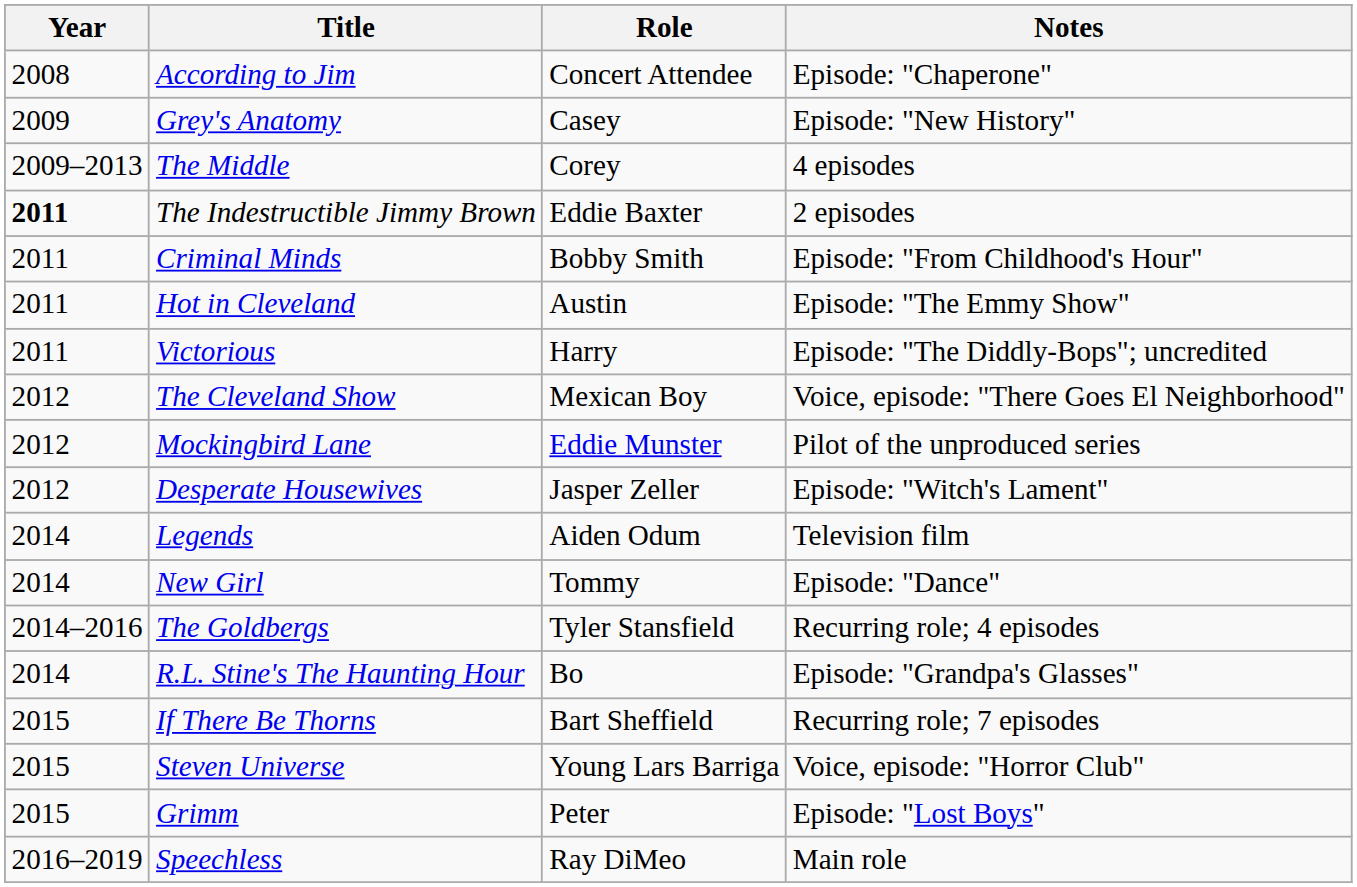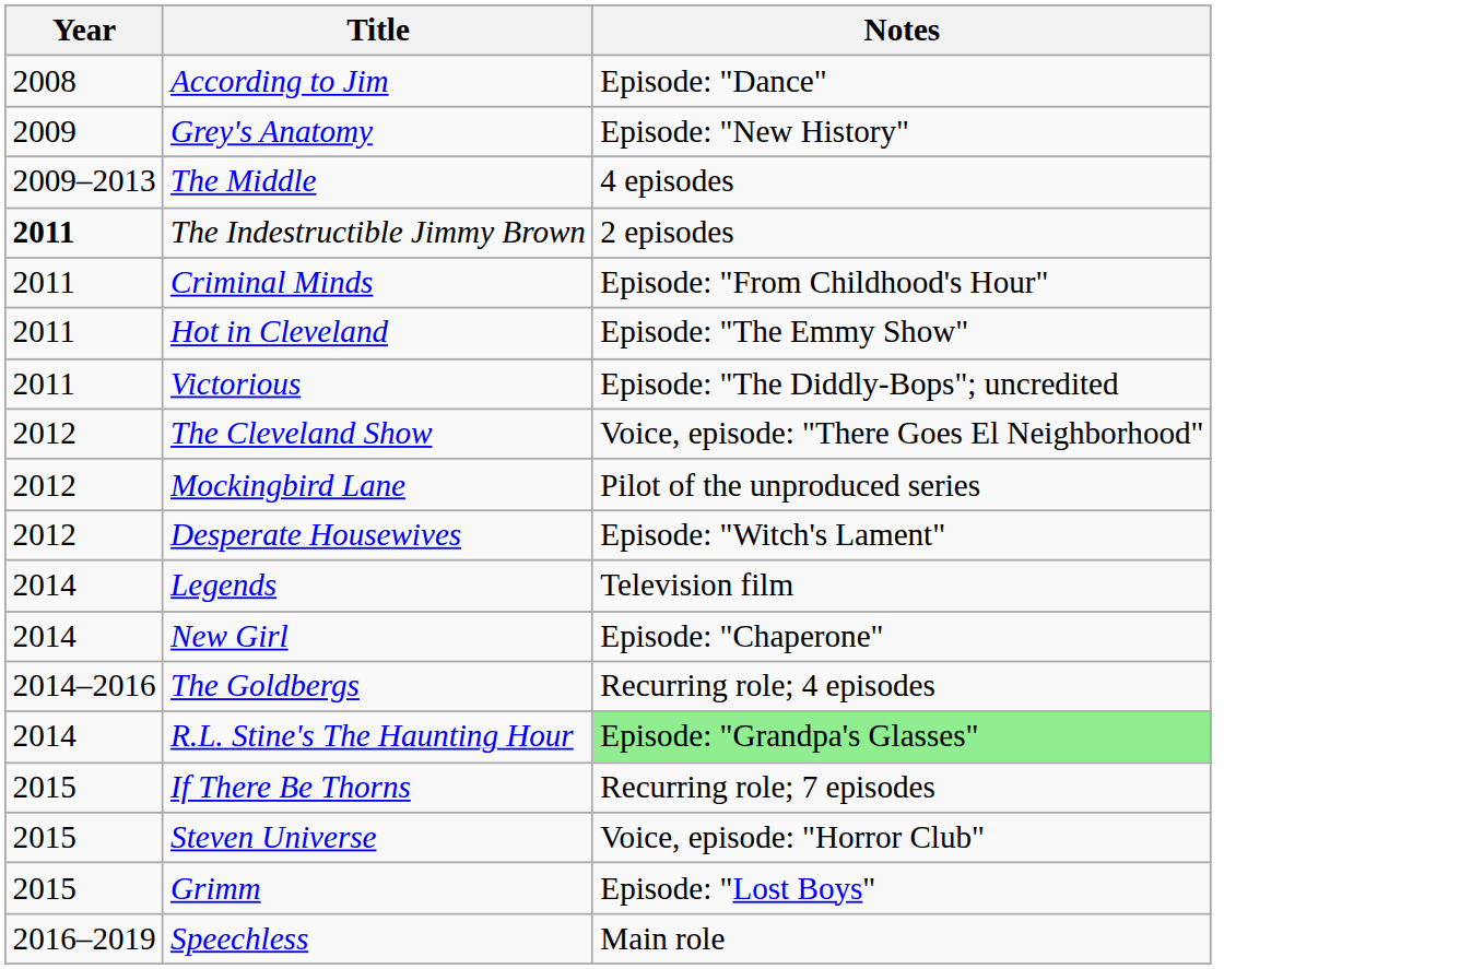- column: Role | Concert Attendee | Casey | Corey | Eddie Baxter | Bobby Smith | Austin | Harry | Mexican Boy | Eddie Munster | Jasper Zeller | Aiden Odum | Tommy | Tyler Stansfield | Bo | Bart Sheffield | Young Lars Barriga | Peter | Ray DiMeo
According to Jim | Notes: Episode: "Chaperone" -> Episode: "Dance"
New Girl | Notes: Episode: "Dance" -> Episode: "Chaperone"
R.L. Stine's The Haunting Hour | Notes: no background -> lightgreen background
